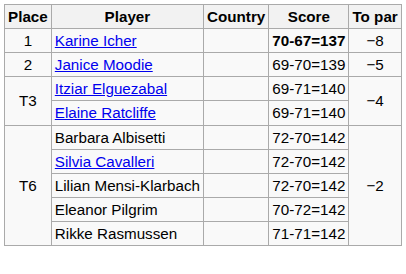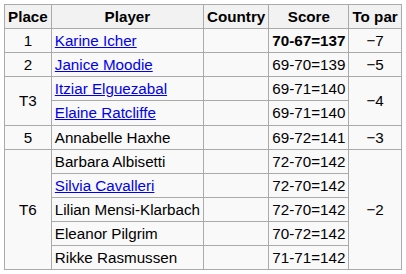Karine Icher | To par: −8 -> −7
+ row: 5 | Annabelle Haxhe | 69-72=141 | −3
